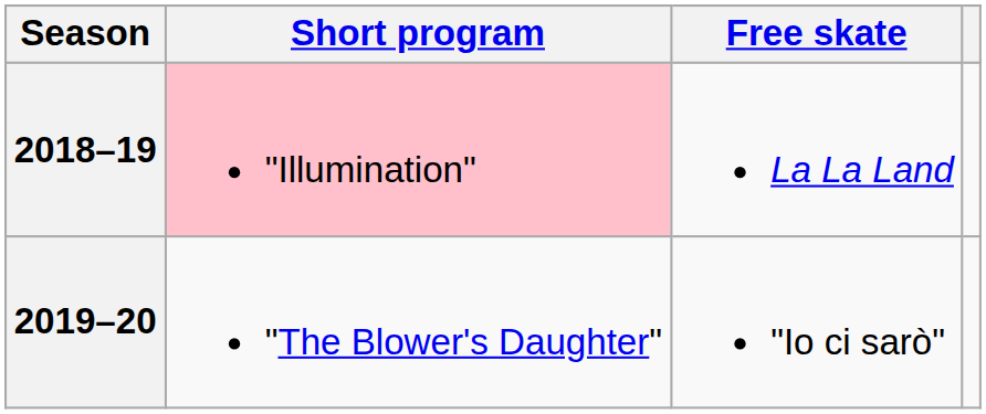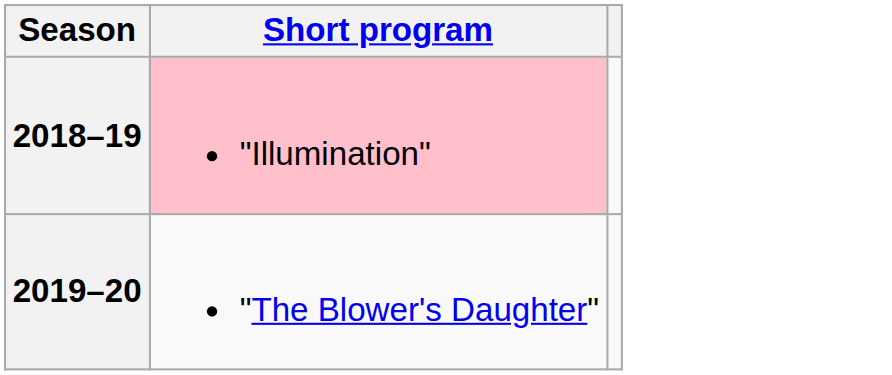- column: Free skate | La La Land | "Io ci sarò"
